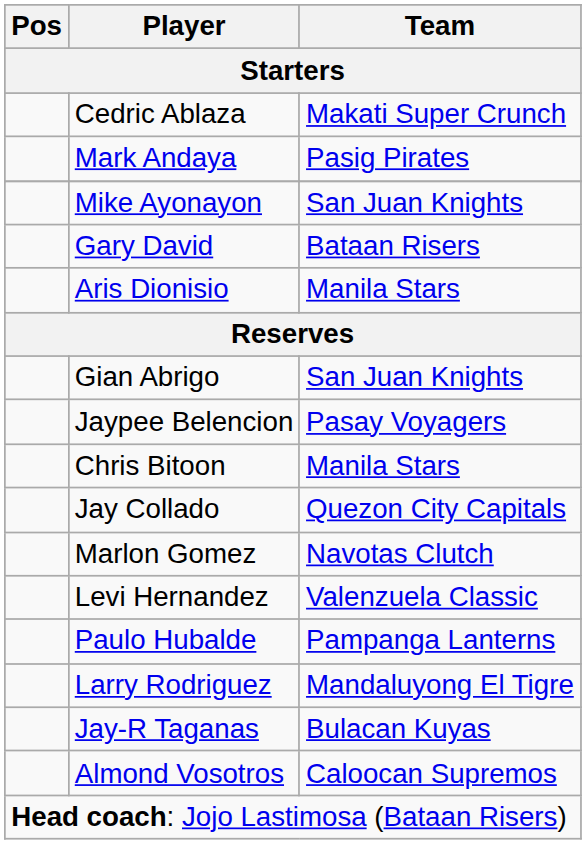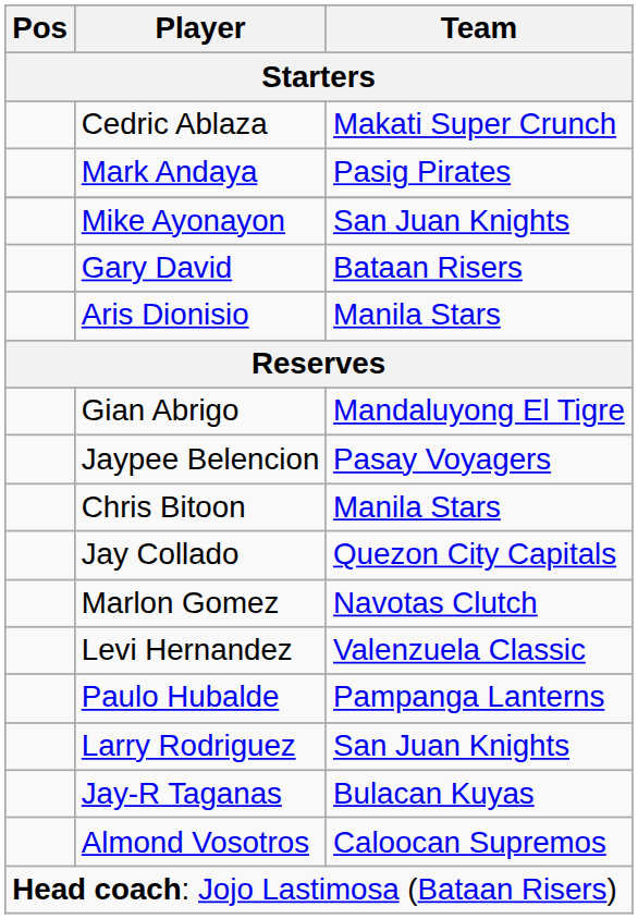Gian Abrigo | Team: San Juan Knights -> Mandaluyong El Tigre
Larry Rodriguez | Team: Mandaluyong El Tigre -> San Juan Knights
